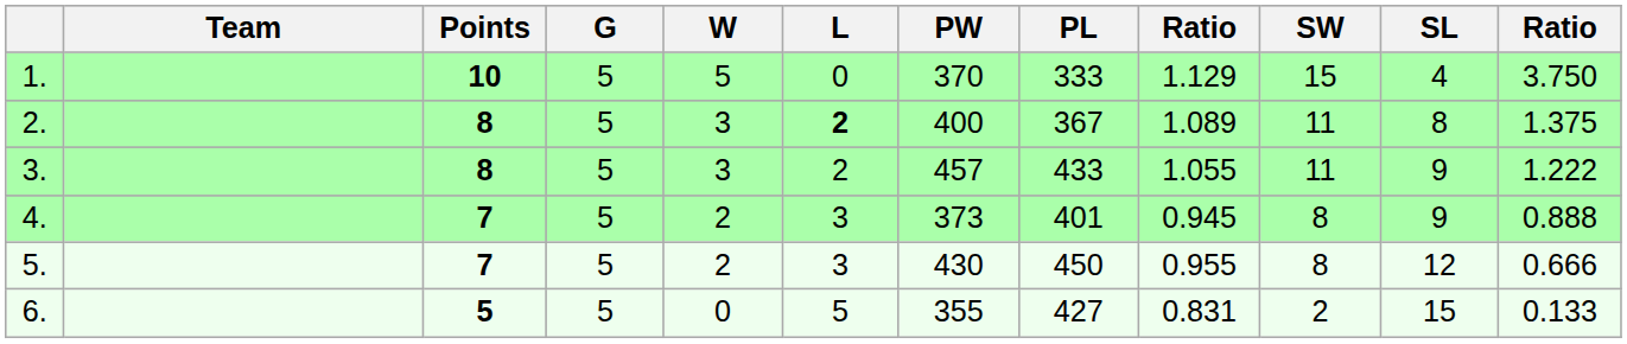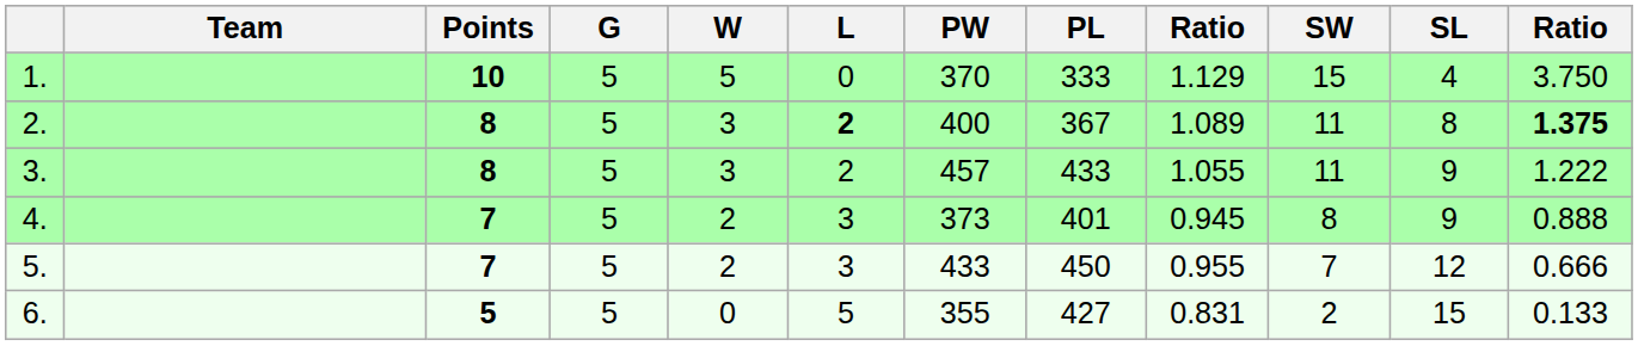2. | column 12: normal -> bold
5. | PW: 430 -> 433
5. | SW: 8 -> 7
